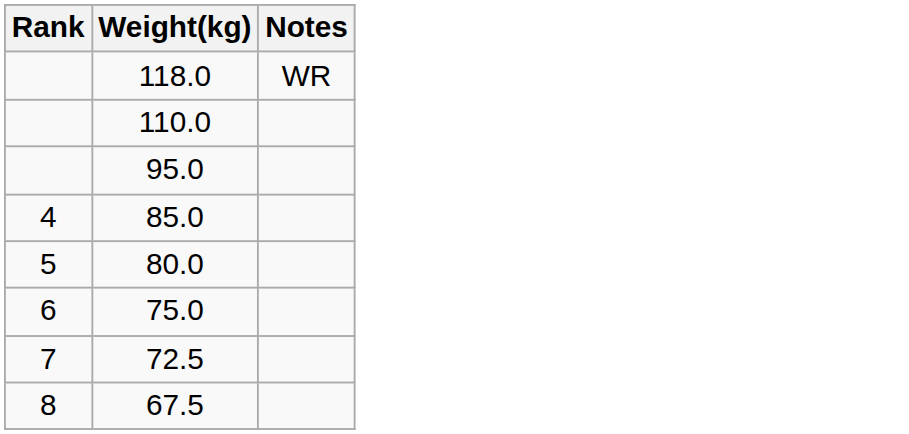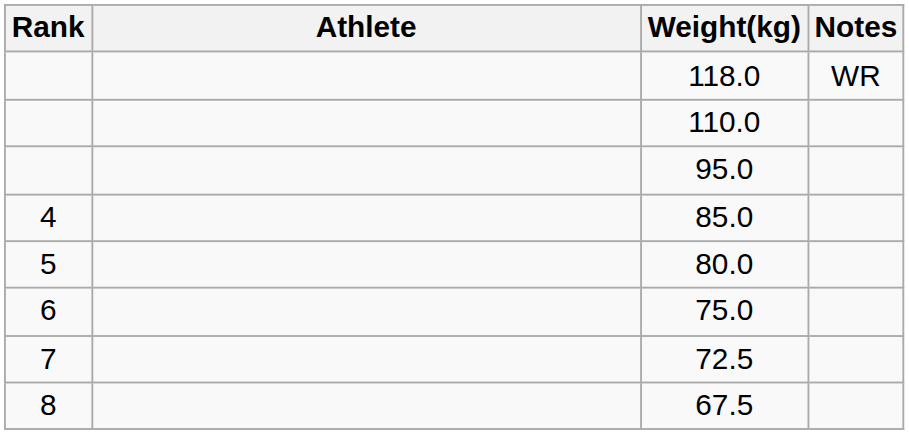+ column: Athlete
